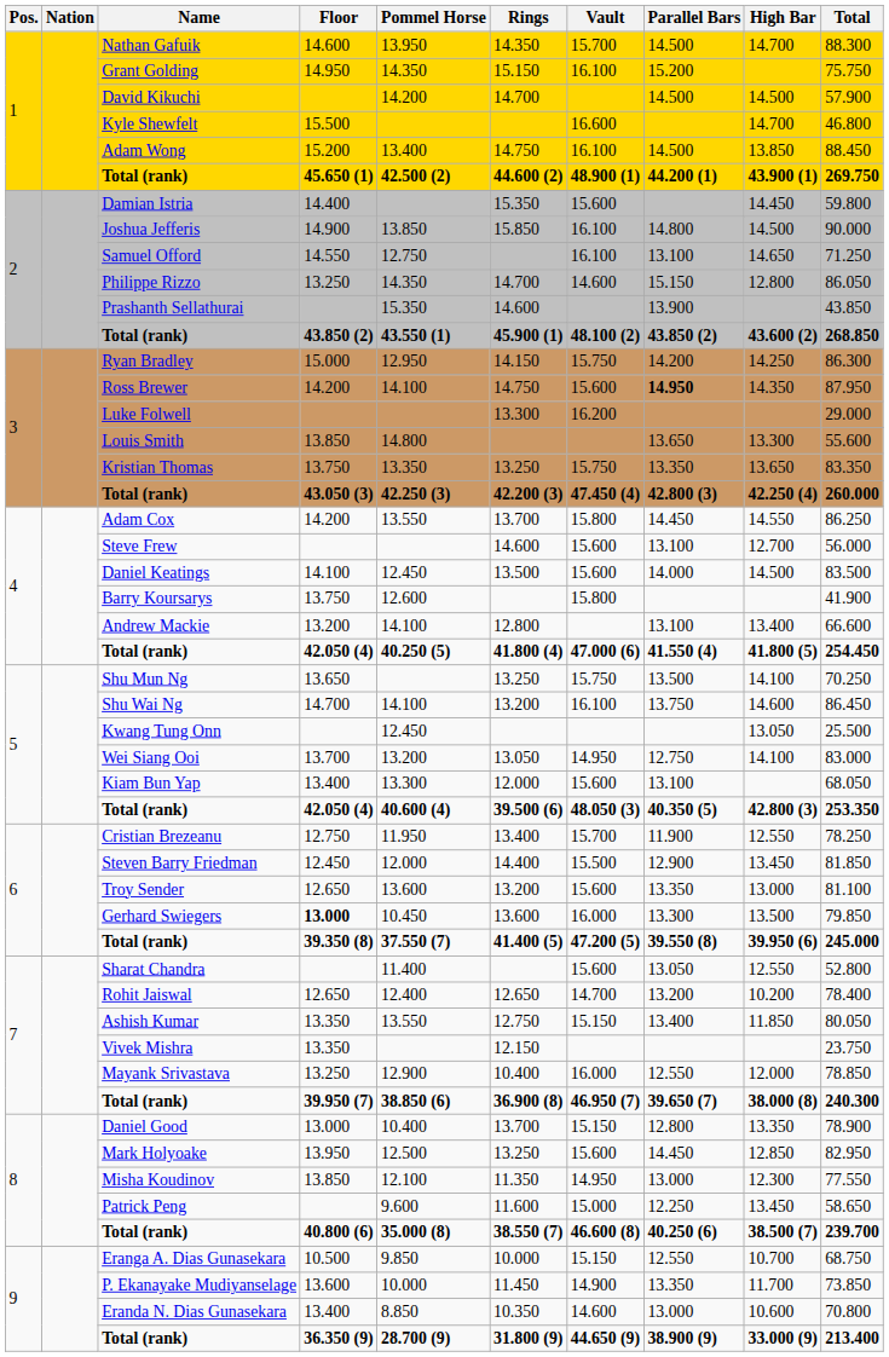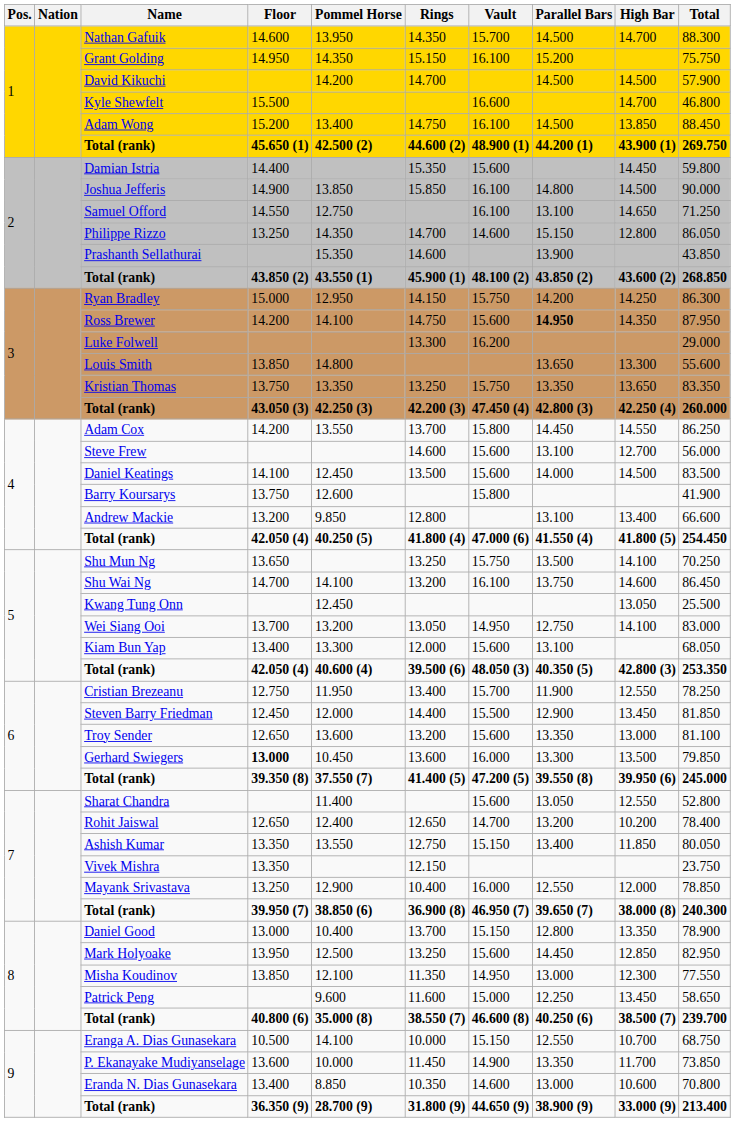Andrew Mackie | Pommel Horse: 14.100 -> 9.850
Eranga A. Dias Gunasekara | Pommel Horse: 9.850 -> 14.100
